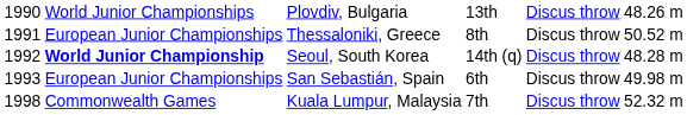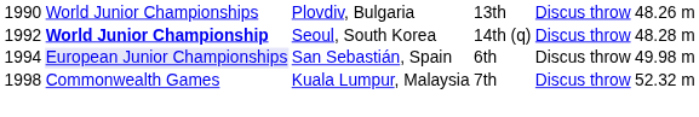- row: 1991 | European Junior Championships | Thessaloniki, Greece | 8th | Discus throw | 50.52 m
San Sebastián, Spain | column 1: 1993 -> 1994
San Sebastián, Spain | column 2: no background -> lavender background
